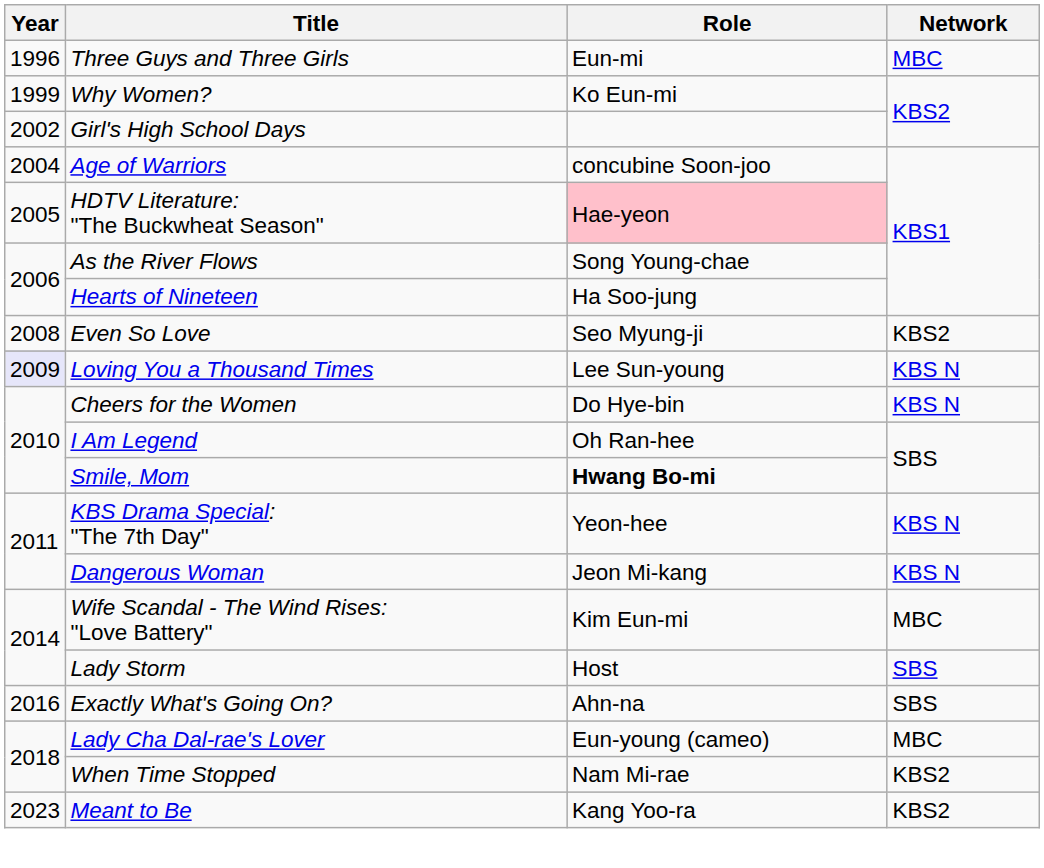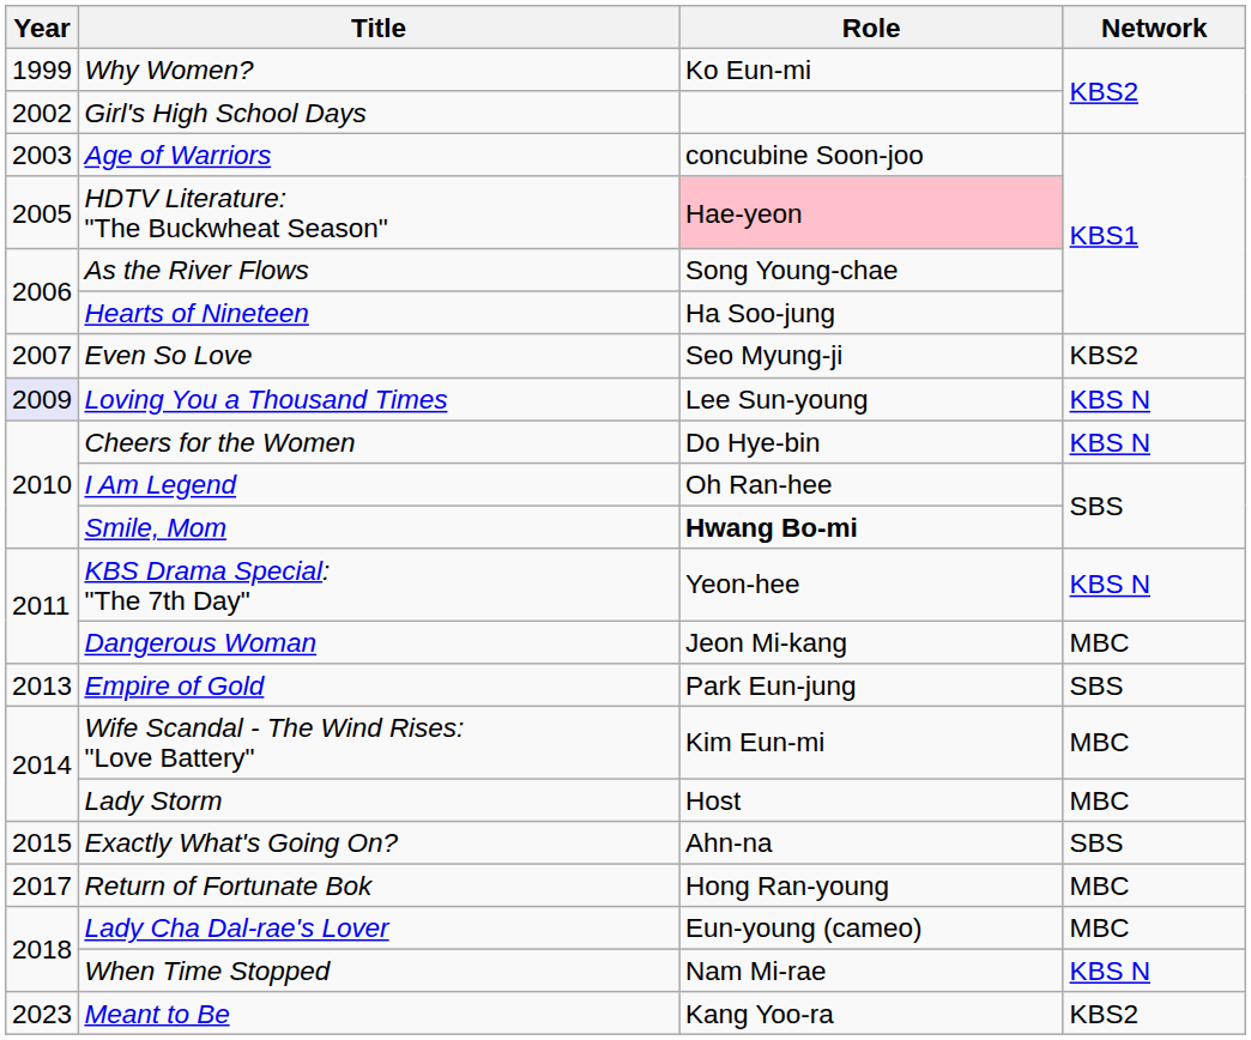- row: 1996 | Three Guys and Three Girls | Eun-mi | MBC
Age of Warriors | Year: 2004 -> 2003
Even So Love | Year: 2008 -> 2007
Dangerous Woman | Network: KBS N -> MBC
+ row: 2013 | Empire of Gold | Park Eun-jung | SBS
Lady Storm | Network: SBS -> MBC
Exactly What's Going On? | Year: 2016 -> 2015
+ row: 2017 | Return of Fortunate Bok | Hong Ran-young | MBC
When Time Stopped | Network: KBS2 -> KBS N
